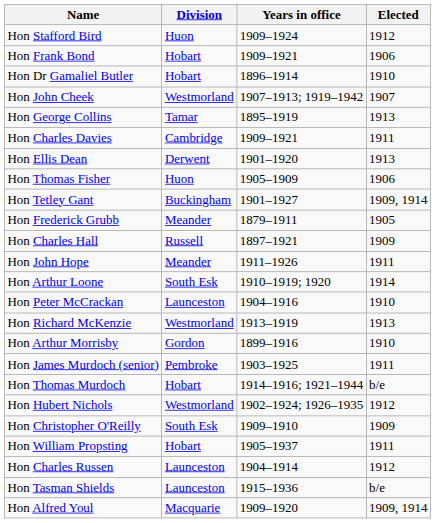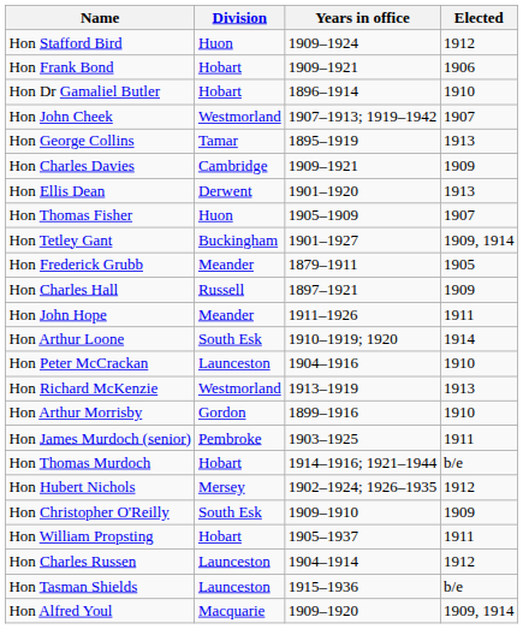Hon Charles Davies | Elected: 1911 -> 1909
Hon Thomas Fisher | Elected: 1906 -> 1907
Hon Hubert Nichols | Division: Westmorland -> Mersey
